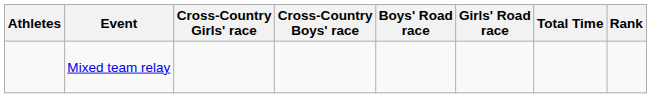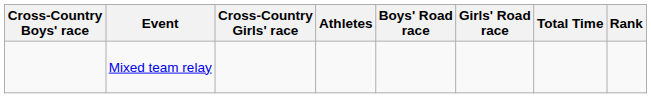columns swapped: Athletes <-> Cross-Country Boys' race
